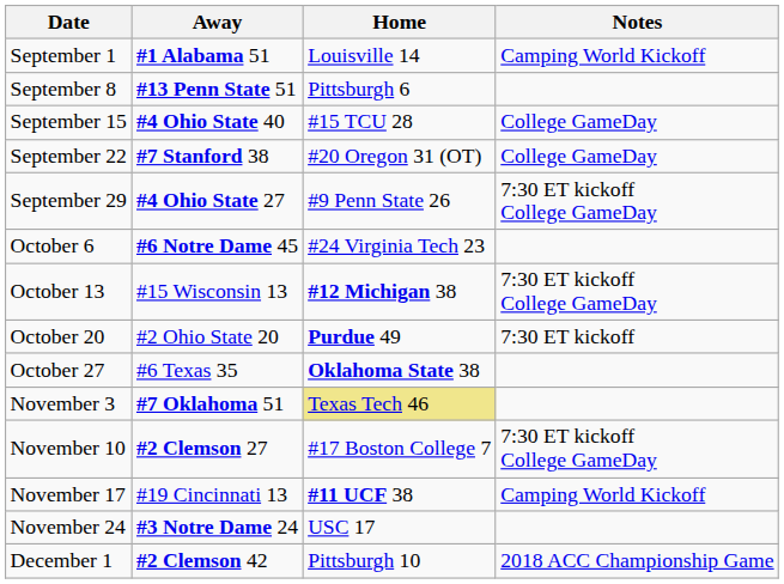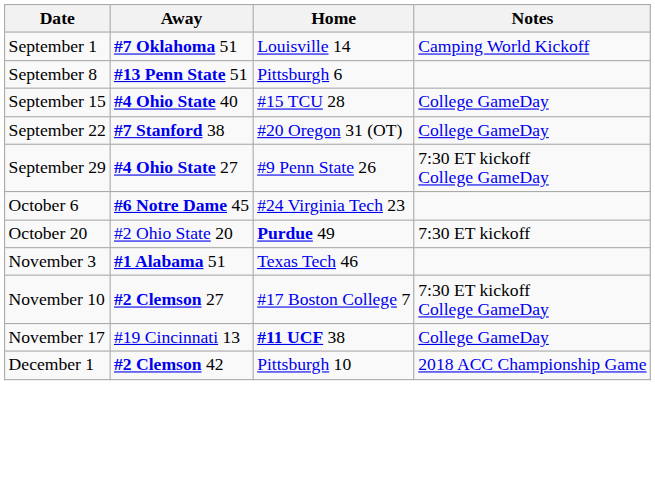September 1 | Away: #1 Alabama 51 -> #7 Oklahoma 51
- row: October 13 | #15 Wisconsin 13 | #12 Michigan 38 | 7:30 ET kickoff College GameDay
- row: October 27 | #6 Texas 35 | Oklahoma State 38
November 3 | Away: #7 Oklahoma 51 -> #1 Alabama 51
November 3 | Home: khaki background -> no background
November 17 | Notes: Camping World Kickoff -> College GameDay
- row: November 24 | #3 Notre Dame 24 | USC 17
